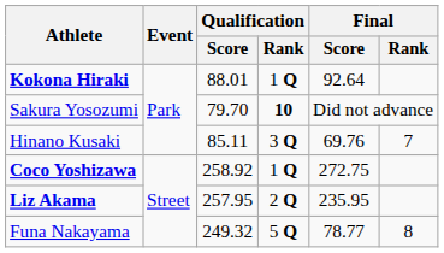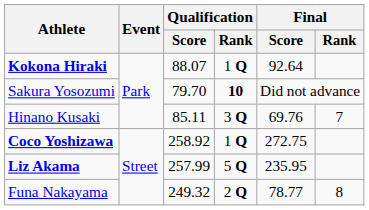Kokona Hiraki | Qualification / Score: 88.01 -> 88.07
Liz Akama | Qualification / Score: 257.95 -> 257.99
Liz Akama | Qualification / Rank: 2 Q -> 5 Q
Funa Nakayama | Qualification / Rank: 5 Q -> 2 Q
